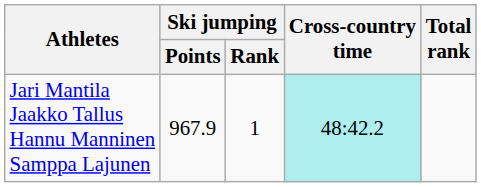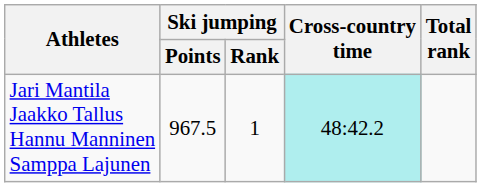Jari Mantila Jaakko Tallus Hannu Manninen Samppa Lajunen | Ski jumping / Points: 967.9 -> 967.5
